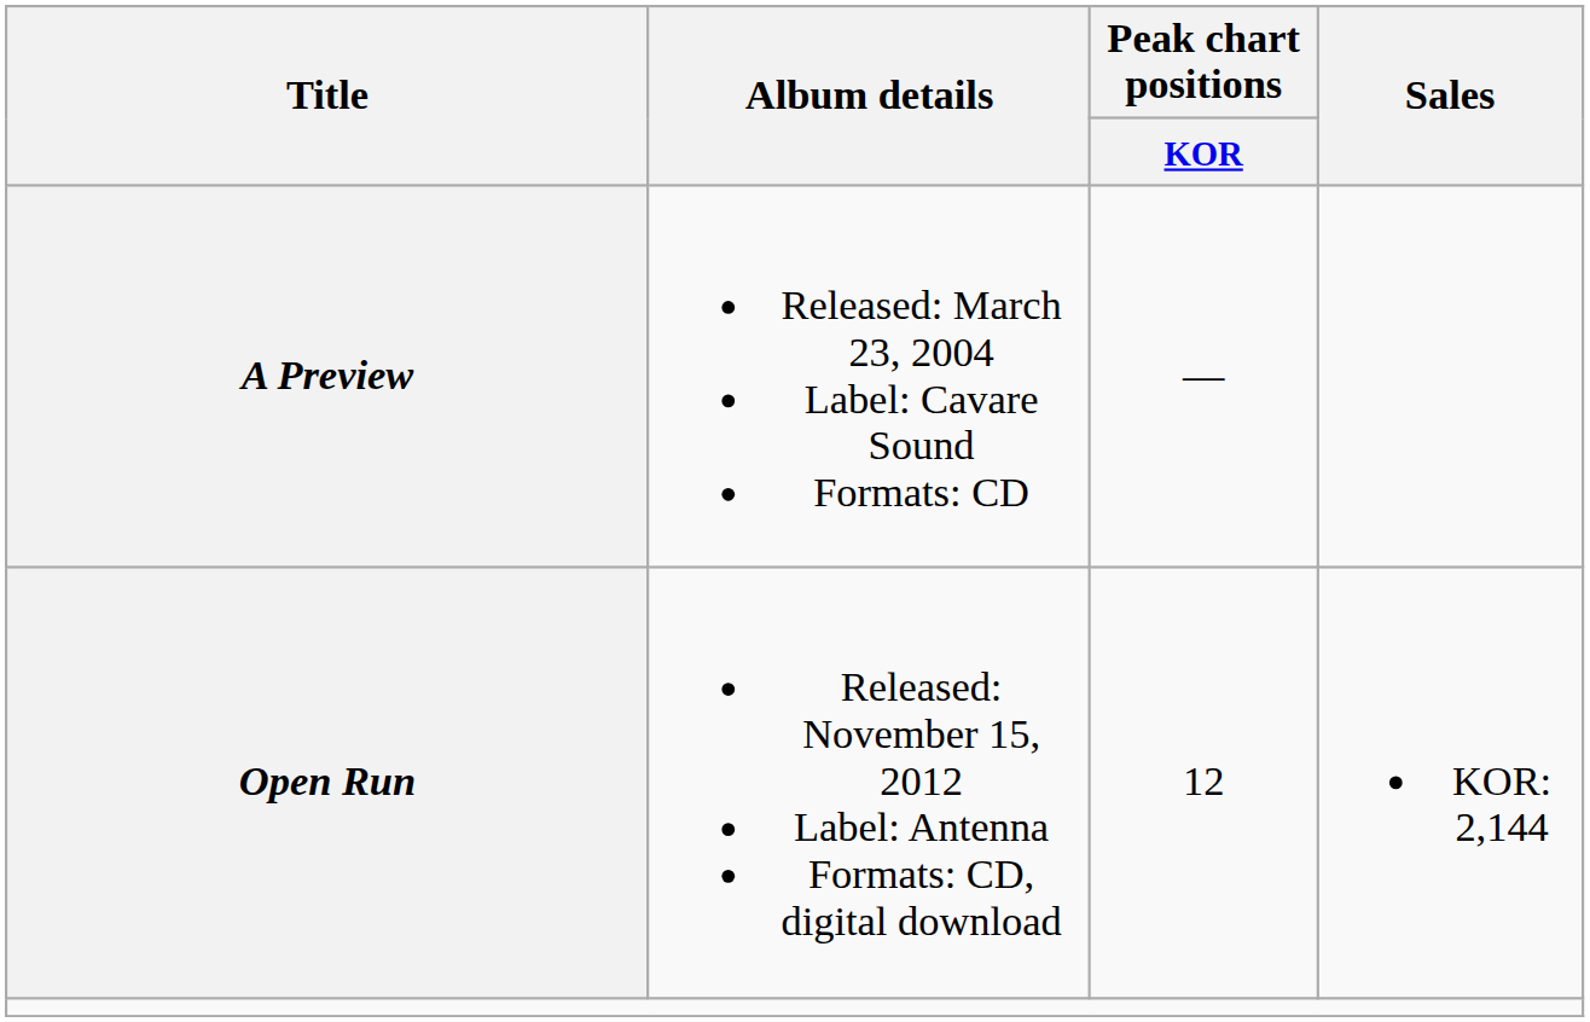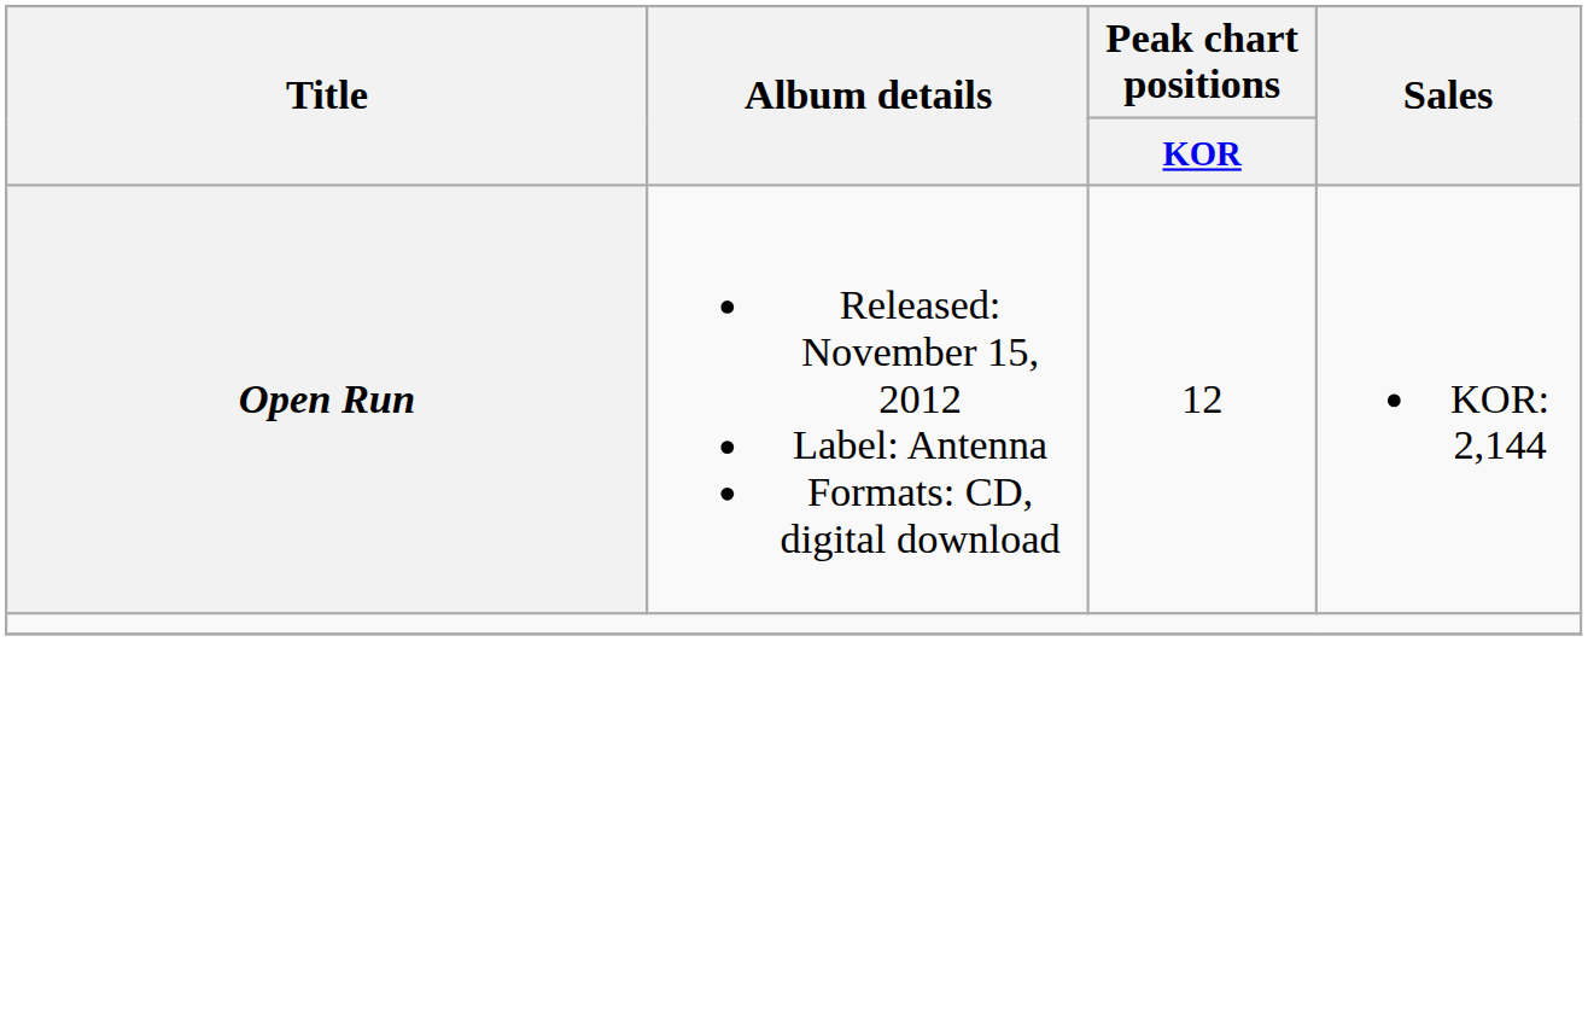- row: A Preview | Released: March 23, 2004 Label: Cavare Sound Formats: CD | —
